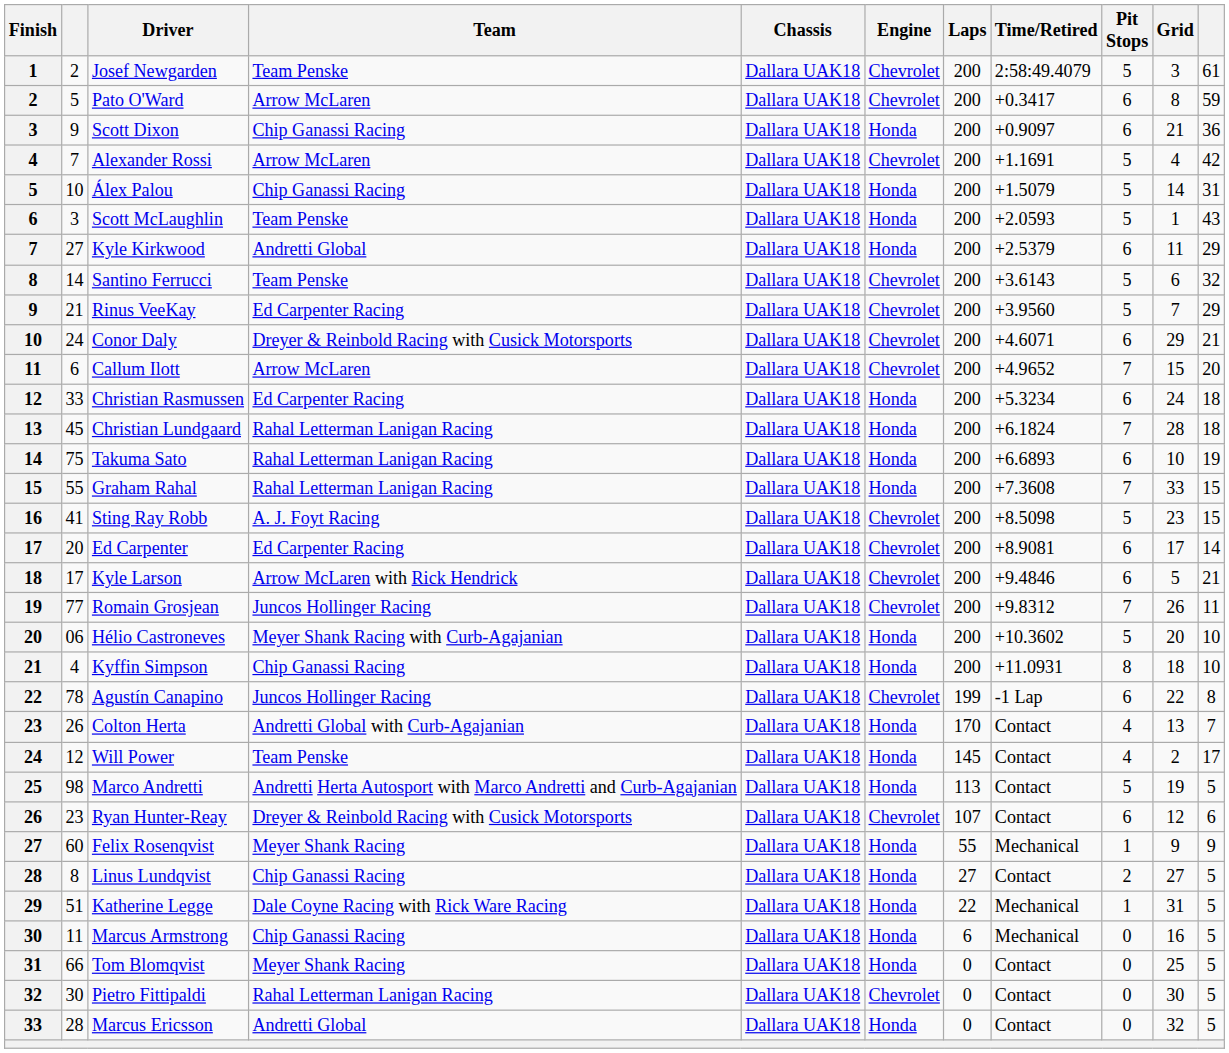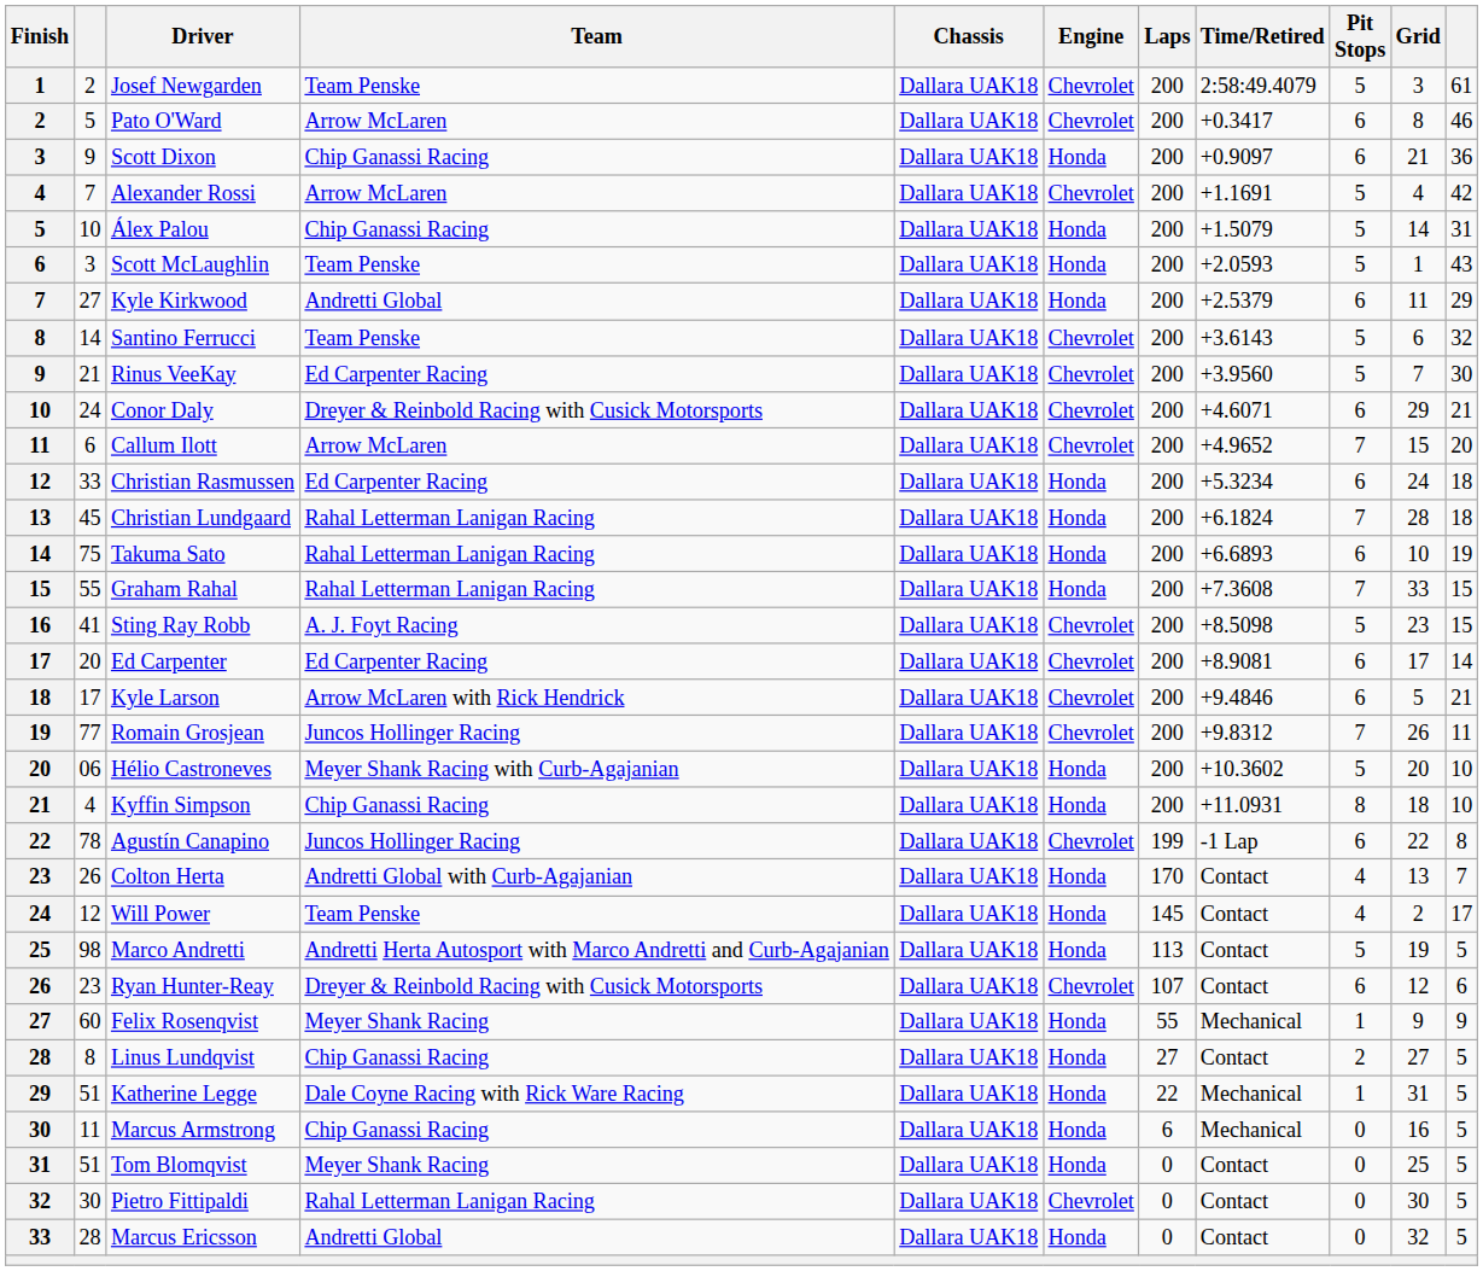Pato O'Ward | column 11: 59 -> 46
Rinus VeeKay | column 11: 29 -> 30
Tom Blomqvist | column 2: 66 -> 51
